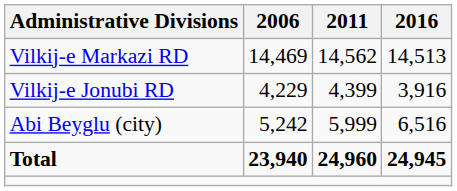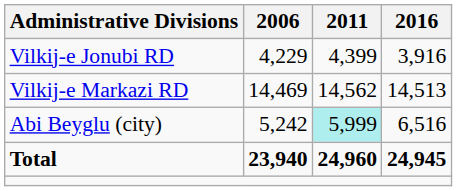rows swapped: Vilkij-e Jonubi RD <-> Vilkij-e Markazi RD
Abi Beyglu (city) | 2011: no background -> paleturquoise background
